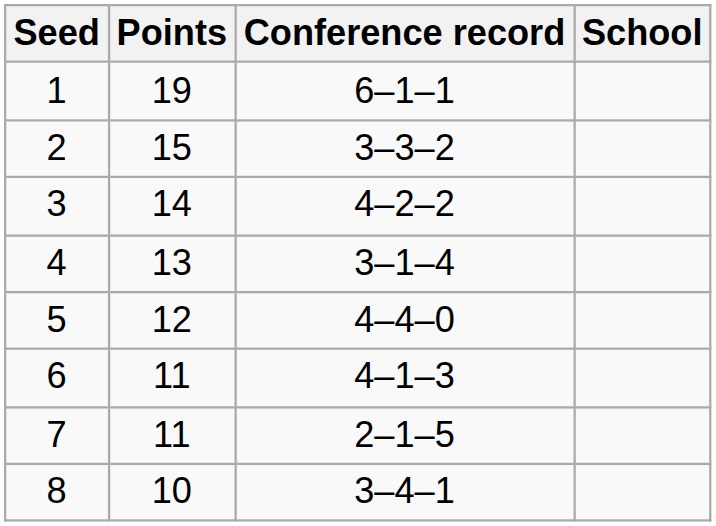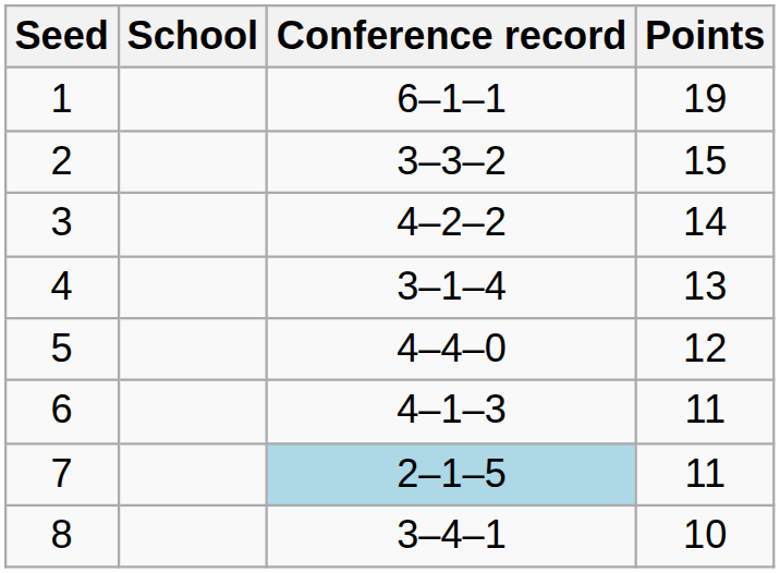columns swapped: School <-> Points
7 | Conference record: no background -> lightblue background
